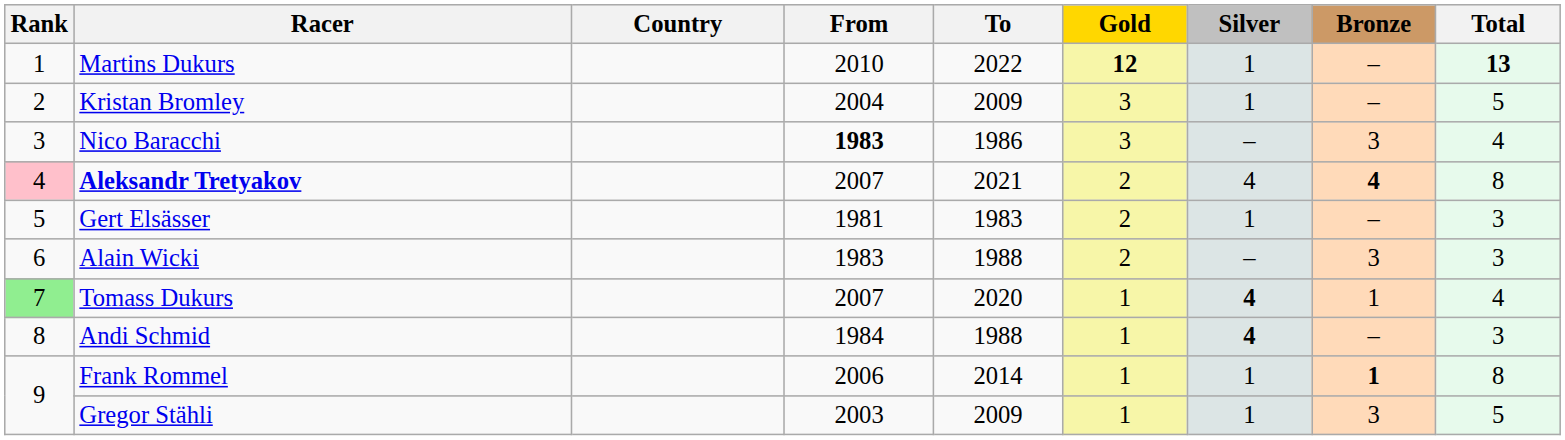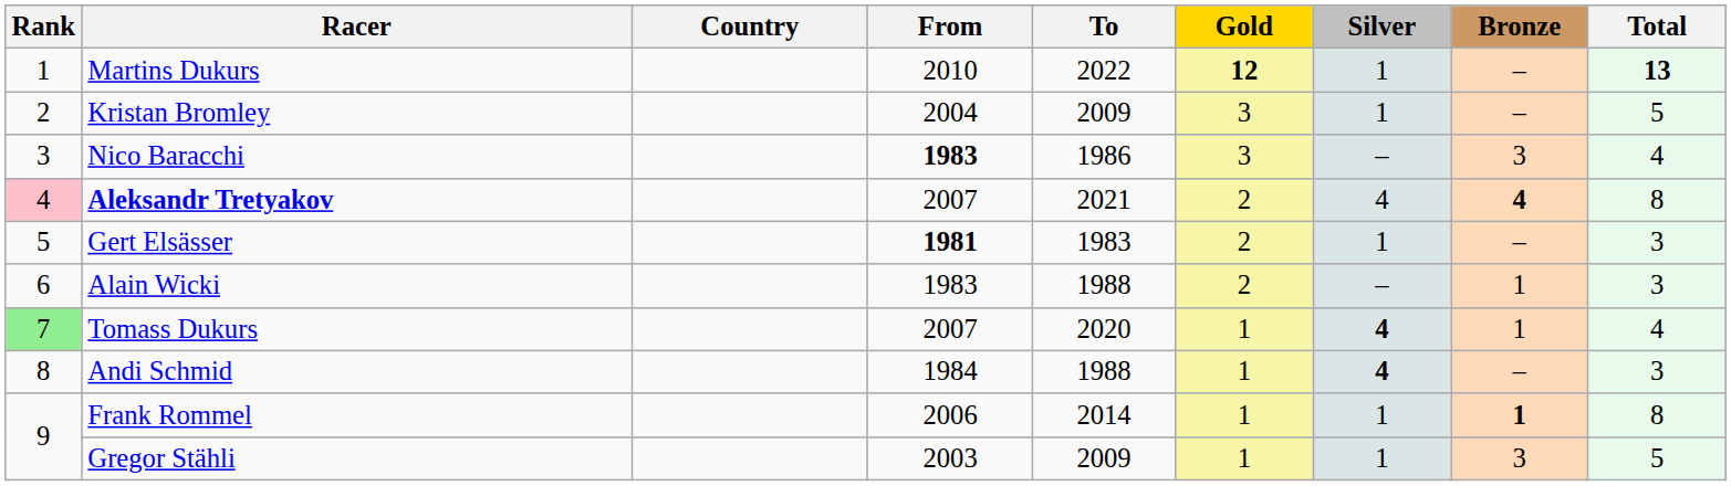Gert Elsässer | From: normal -> bold
Alain Wicki | Bronze: 3 -> 1
